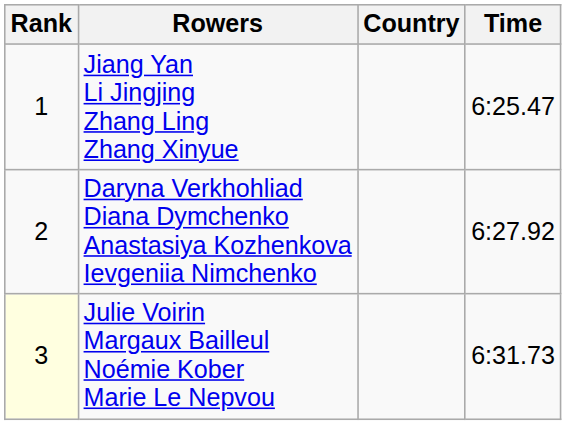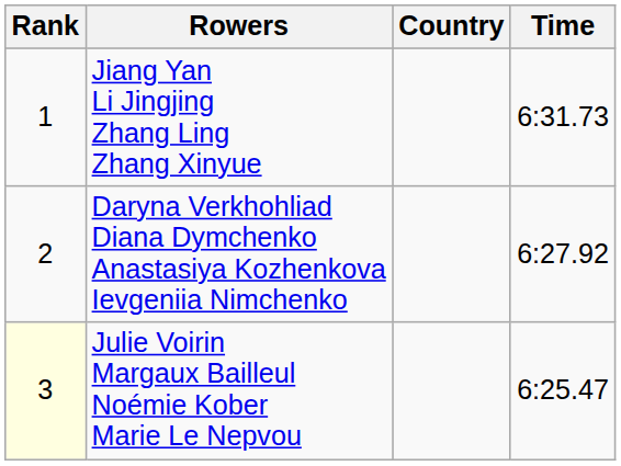Jiang Yan Li Jingjing Zhang Ling Zhang Xinyue | Time: 6:25.47 -> 6:31.73
Julie Voirin Margaux Bailleul Noémie Kober Marie Le Nepvou | Time: 6:31.73 -> 6:25.47
